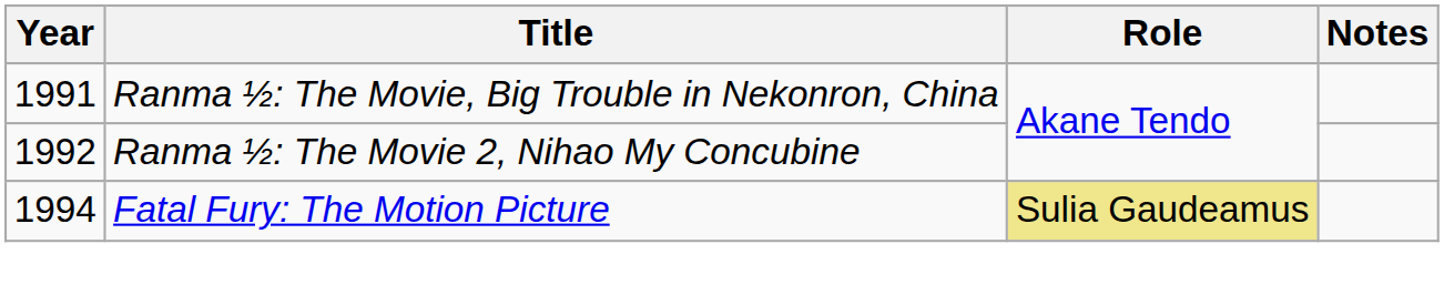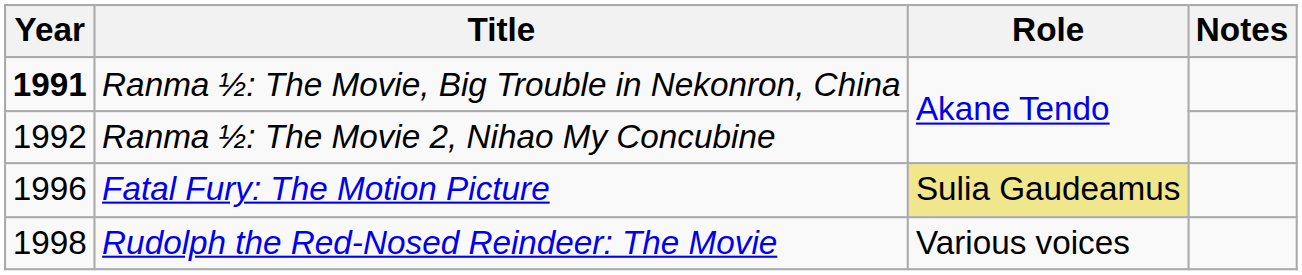Ranma ½: The Movie, Big Trouble in Nekonron, China | Year: normal -> bold
Fatal Fury: The Motion Picture | Year: 1994 -> 1996
+ row: 1998 | Rudolph the Red-Nosed Reindeer: The Movie | Various voices
